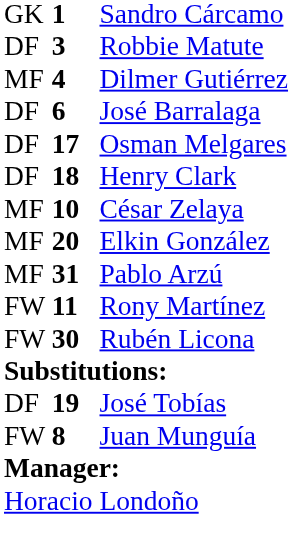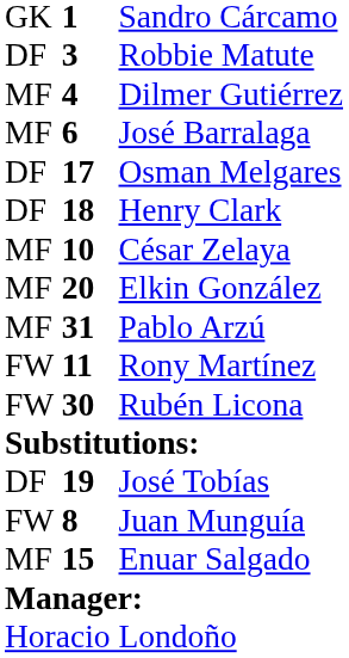José Barralaga | column 1: DF -> MF
+ row: MF | 15 | Enuar Salgado
